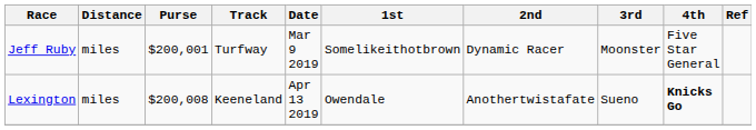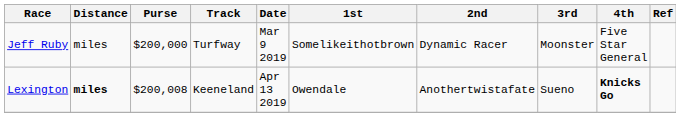Jeff Ruby | Purse: $200,001 -> $200,000
Lexington | Distance: normal -> bold
